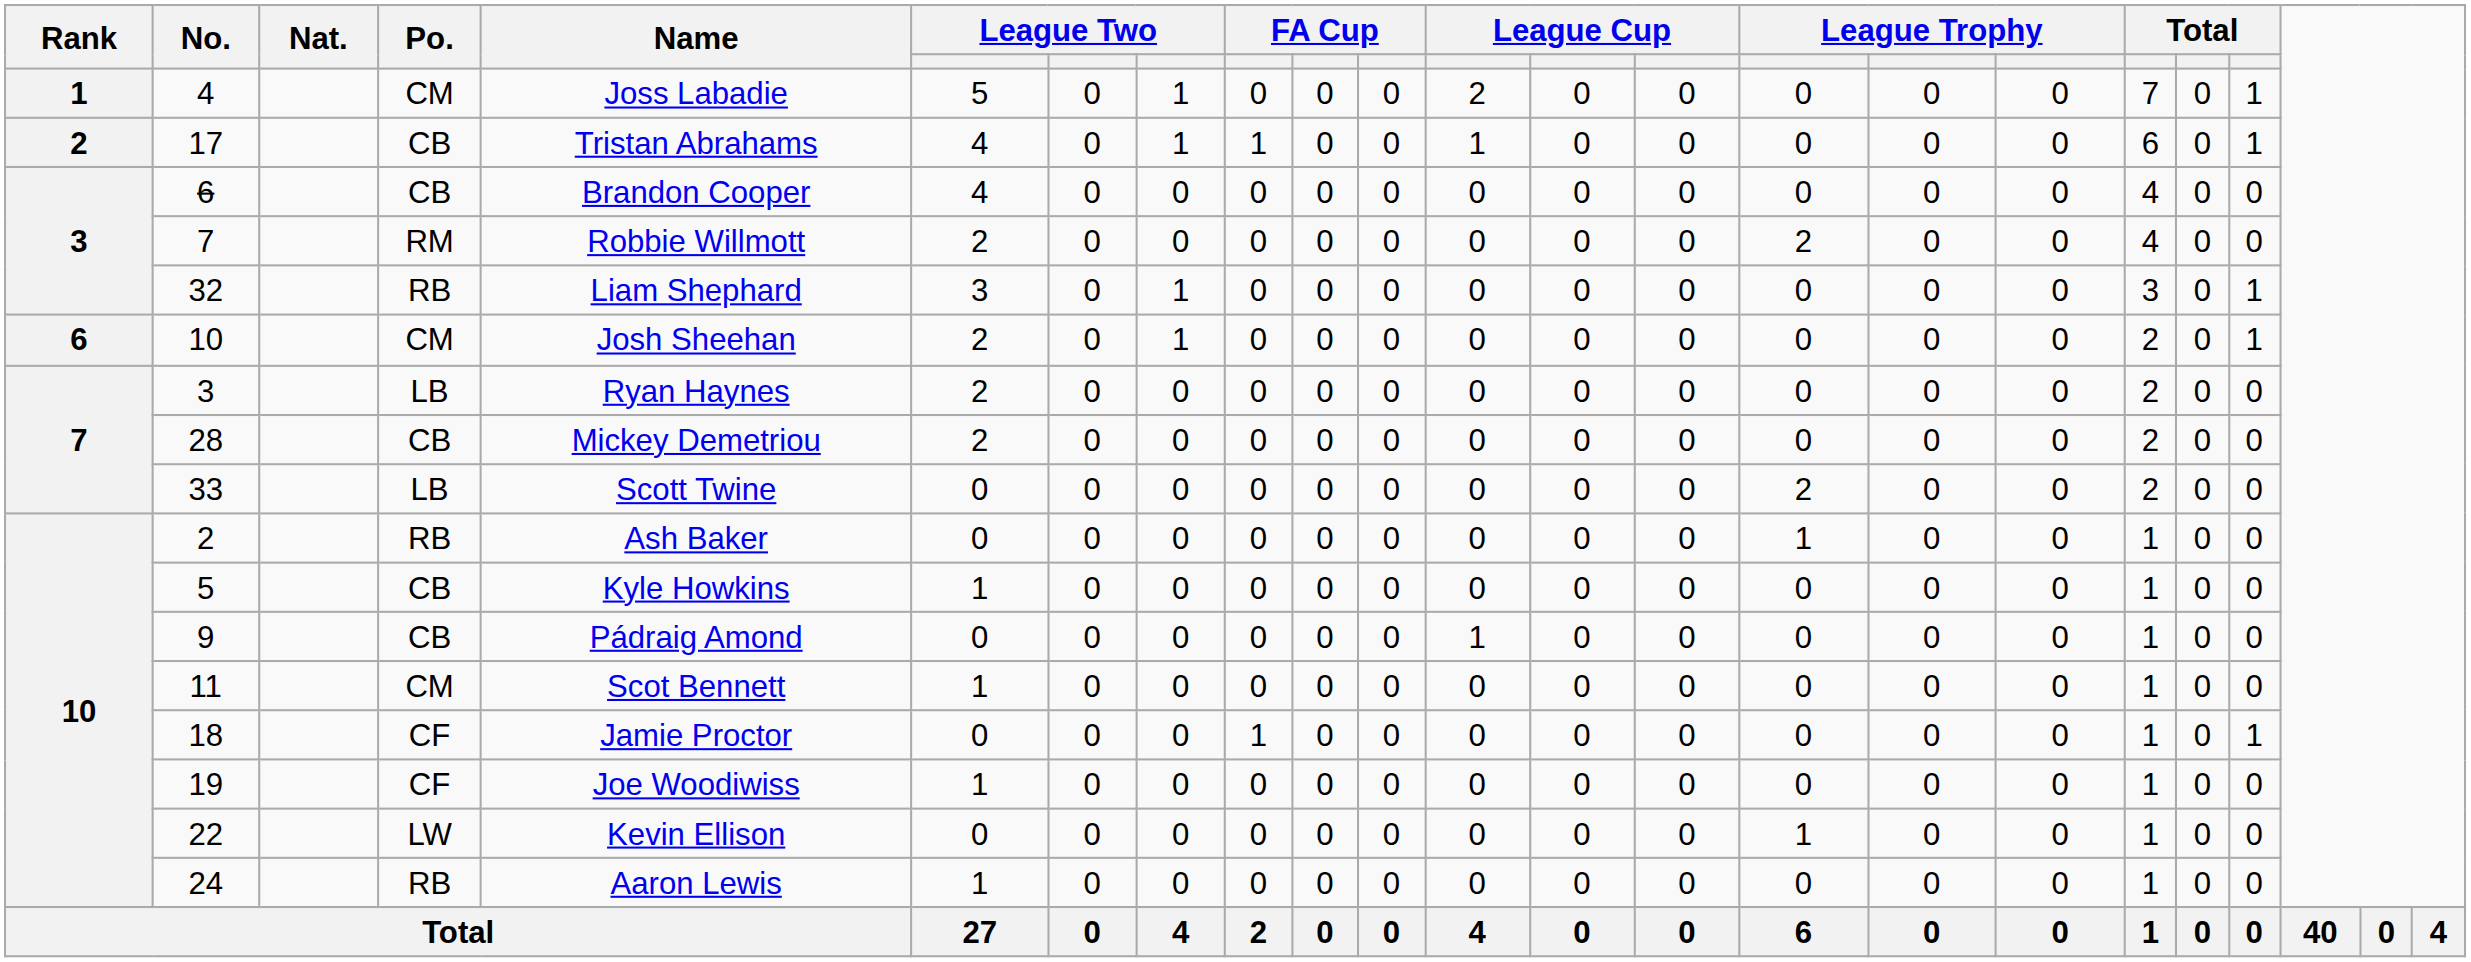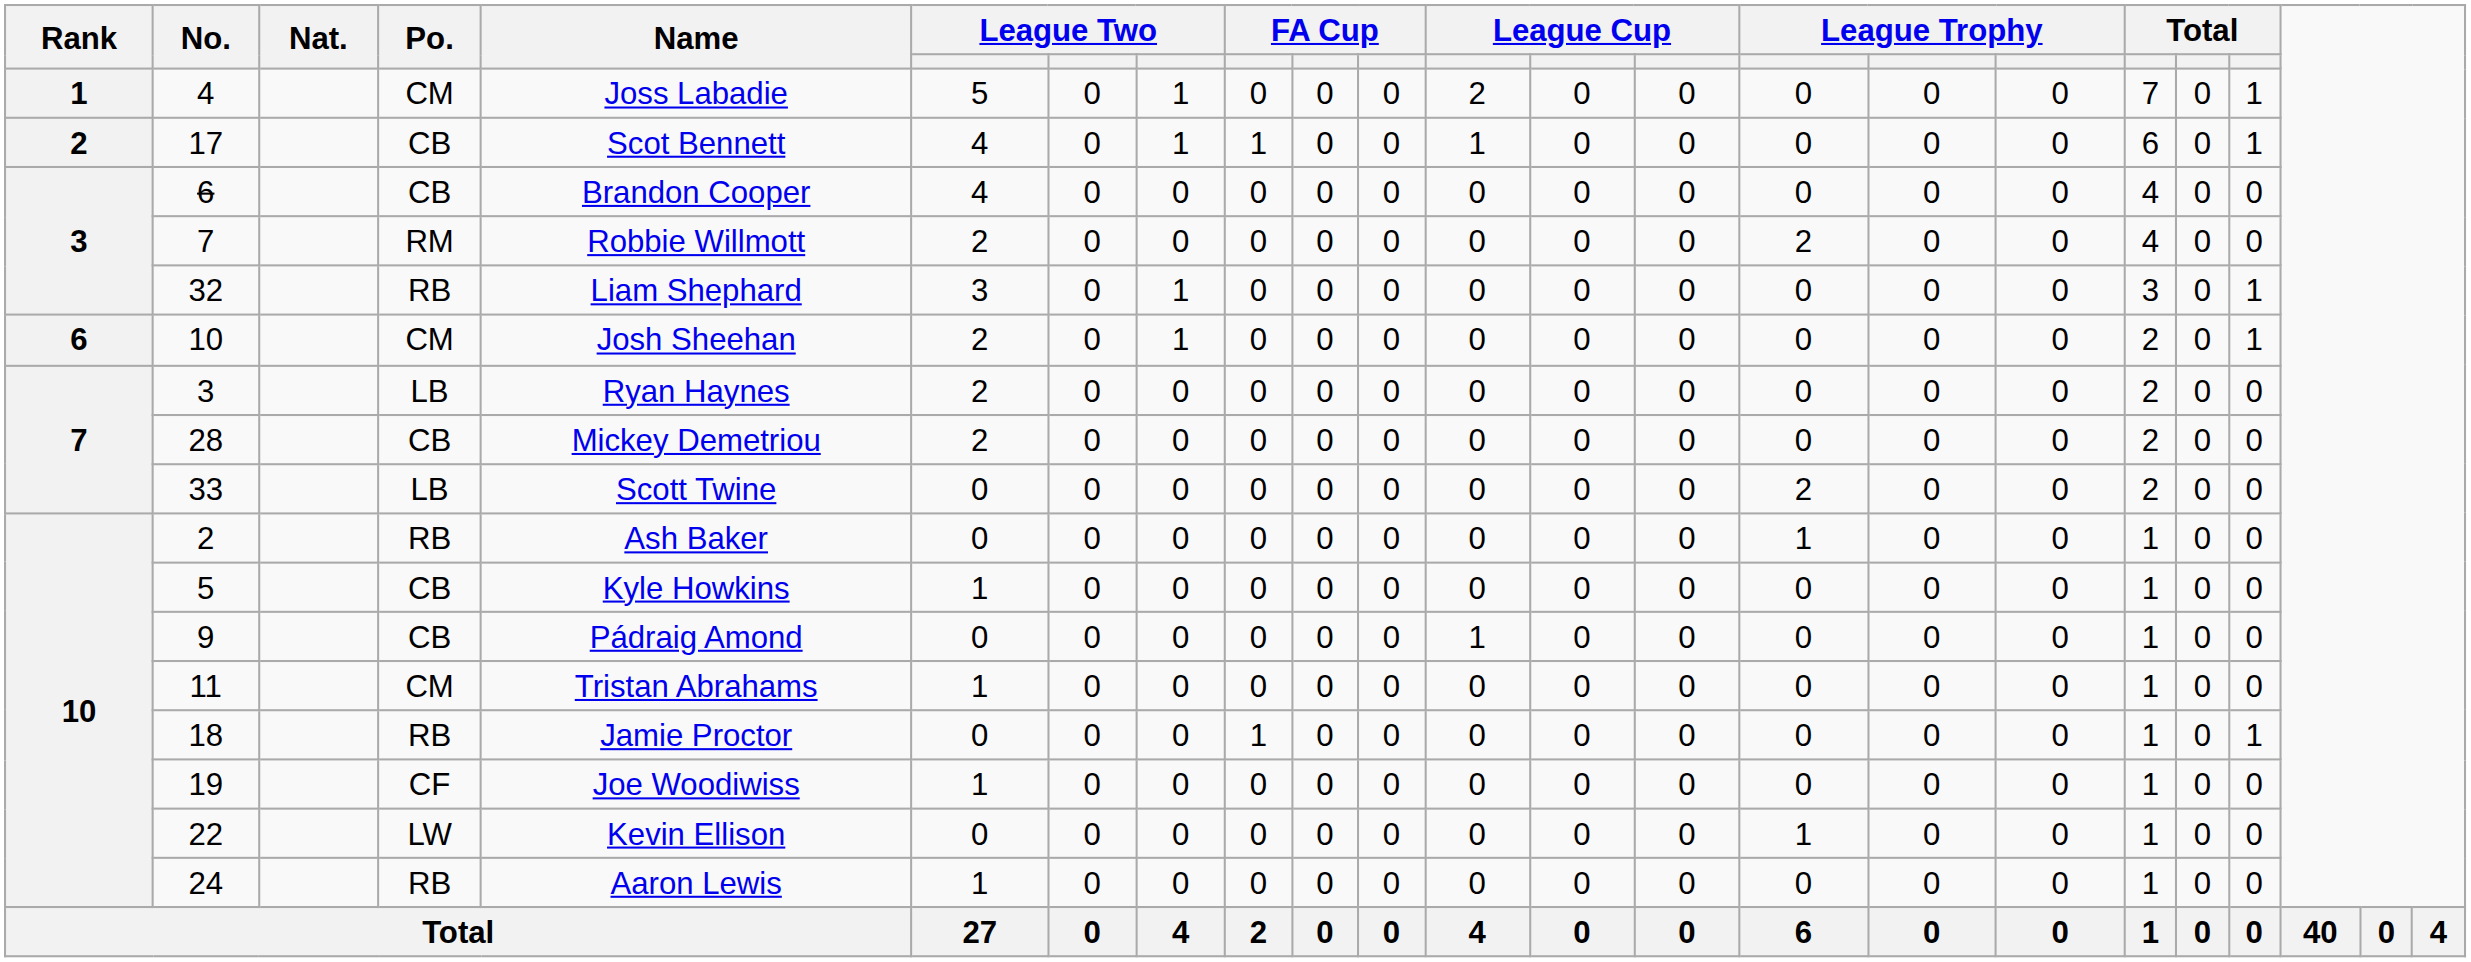17 | Name: Tristan Abrahams -> Scot Bennett
11 | Name: Scot Bennett -> Tristan Abrahams
18 | Po.: CF -> RB
